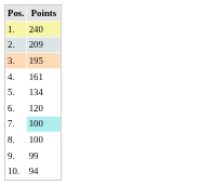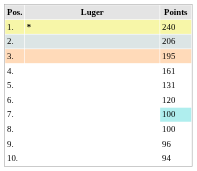+ column: Luger | *
2. | Points: 209 -> 206
5. | Points: 134 -> 131
9. | Points: 99 -> 96
